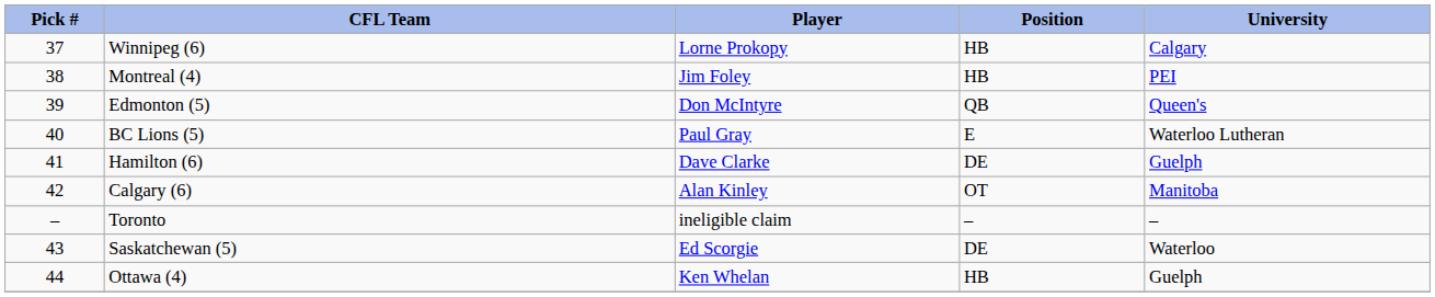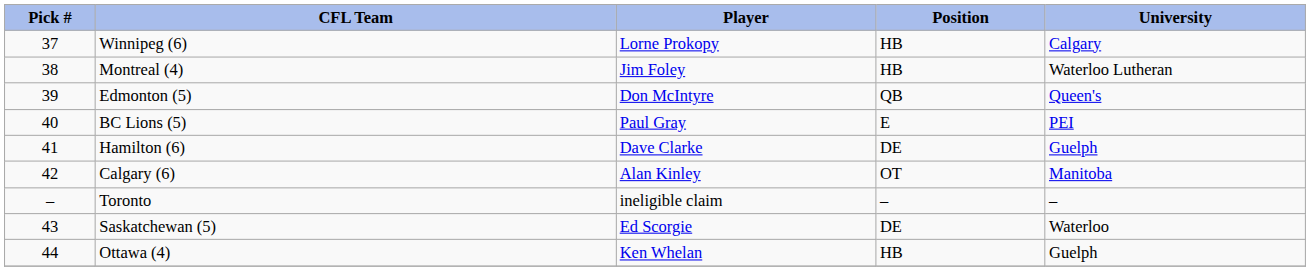Montreal (4) | University: PEI -> Waterloo Lutheran
BC Lions (5) | University: Waterloo Lutheran -> PEI
